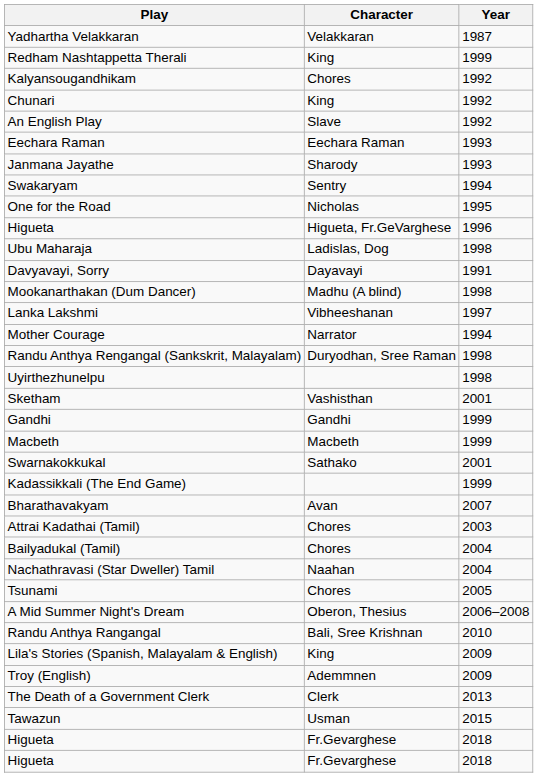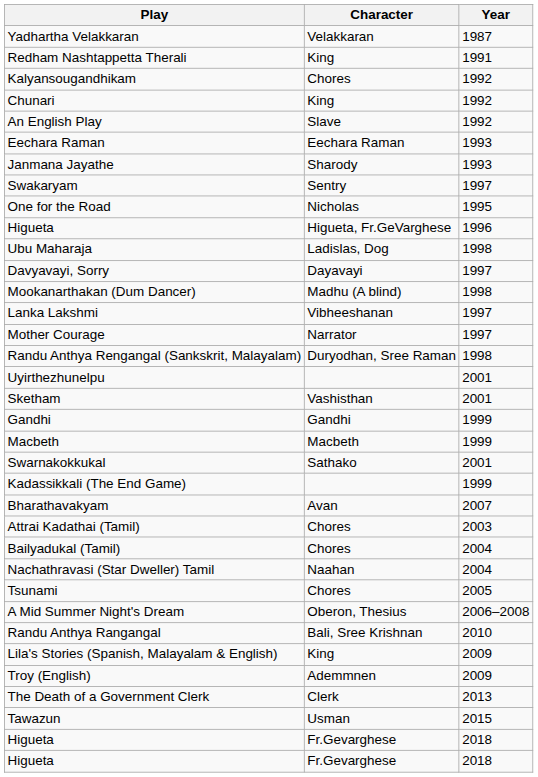Redham Nashtappetta Therali | Year: 1999 -> 1991
Swakaryam | Year: 1994 -> 1997
Davyavayi, Sorry | Year: 1991 -> 1997
Mother Courage | Year: 1994 -> 1997
Uyirthezhunelpu | Year: 1998 -> 2001
